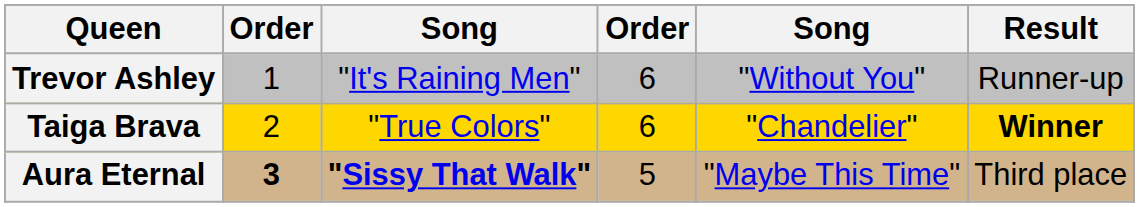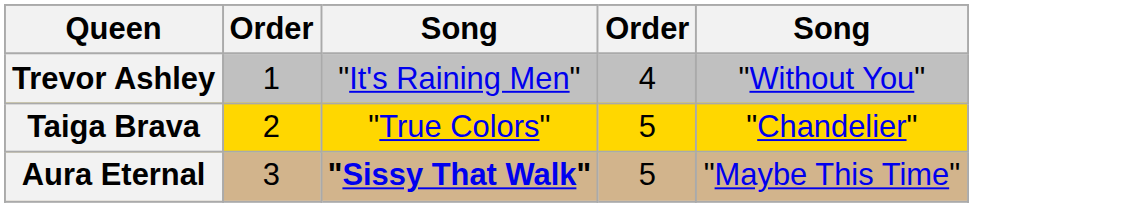- column: Result | Runner-up | Winner | Third place
Trevor Ashley | column 4: 6 -> 4
Taiga Brava | column 4: 6 -> 5
Aura Eternal | column 2: bold -> normal
